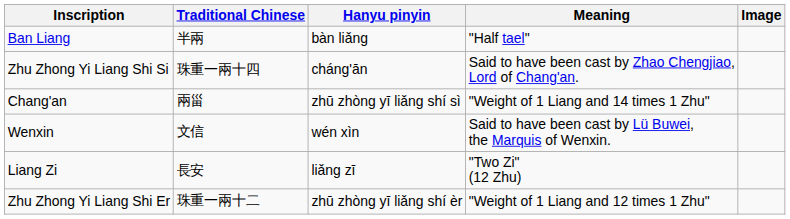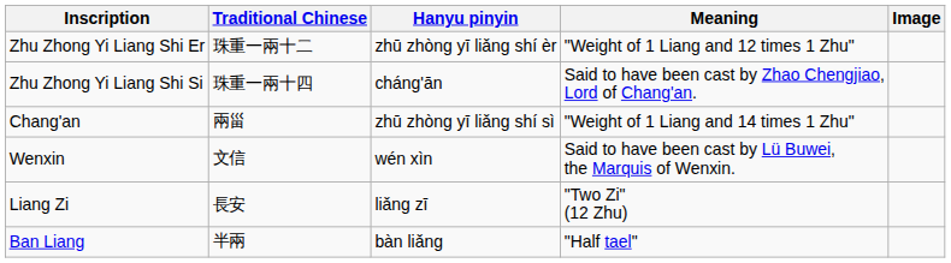rows swapped: Zhu Zhong Yi Liang Shi Er <-> Ban Liang
